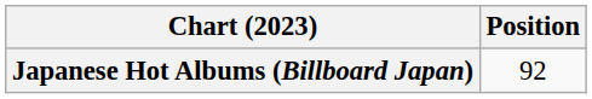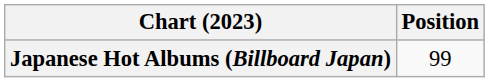Japanese Hot Albums (Billboard Japan) | Position: 92 -> 99
